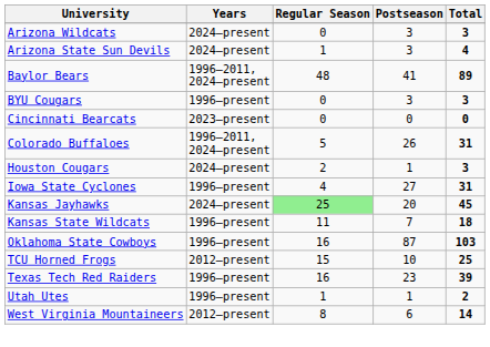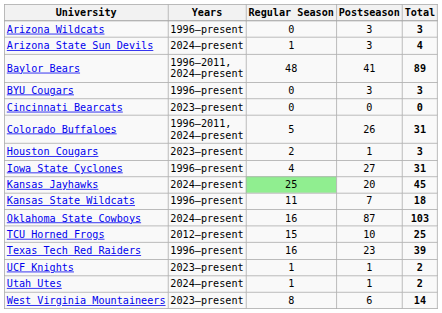Arizona Wildcats | Years: 2024–present -> 1996–present
Houston Cougars | Years: 2024–present -> 2023–present
Oklahoma State Cowboys | Years: 1996–present -> 2024–present
+ row: UCF Knights | 2023–present | 1 | 1 | 2
Utah Utes | Years: 1996–present -> 2024–present
West Virginia Mountaineers | Years: 2012–present -> 2023–present
